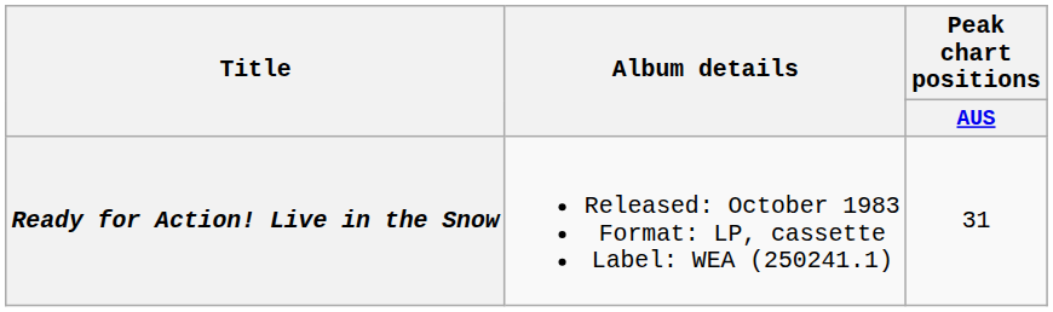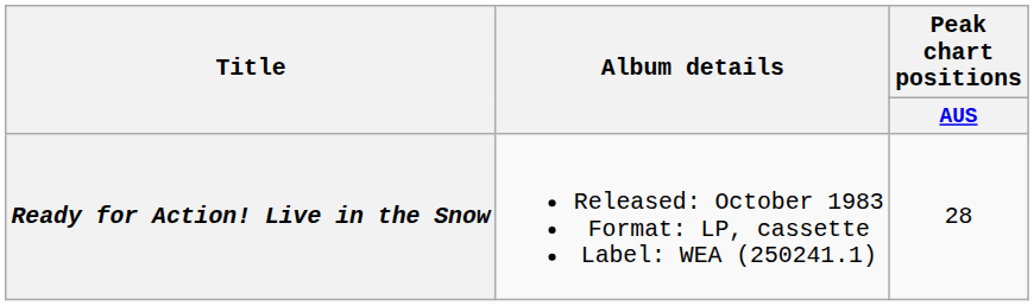Ready for Action! Live in the Snow | Peak chart positions / AUS: 31 -> 28
